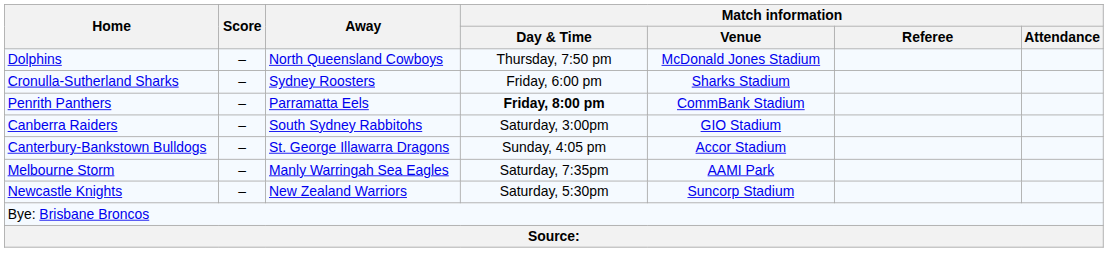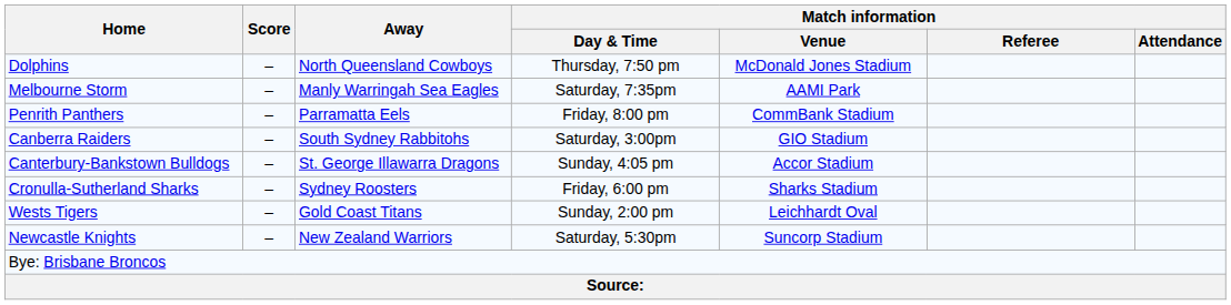rows swapped: Cronulla-Sutherland Sharks <-> Melbourne Storm
Penrith Panthers | Match information / Day & Time: bold -> normal
+ row: Wests Tigers | – | Gold Coast Titans | Sunday, 2:00 pm | Leichhardt Oval
